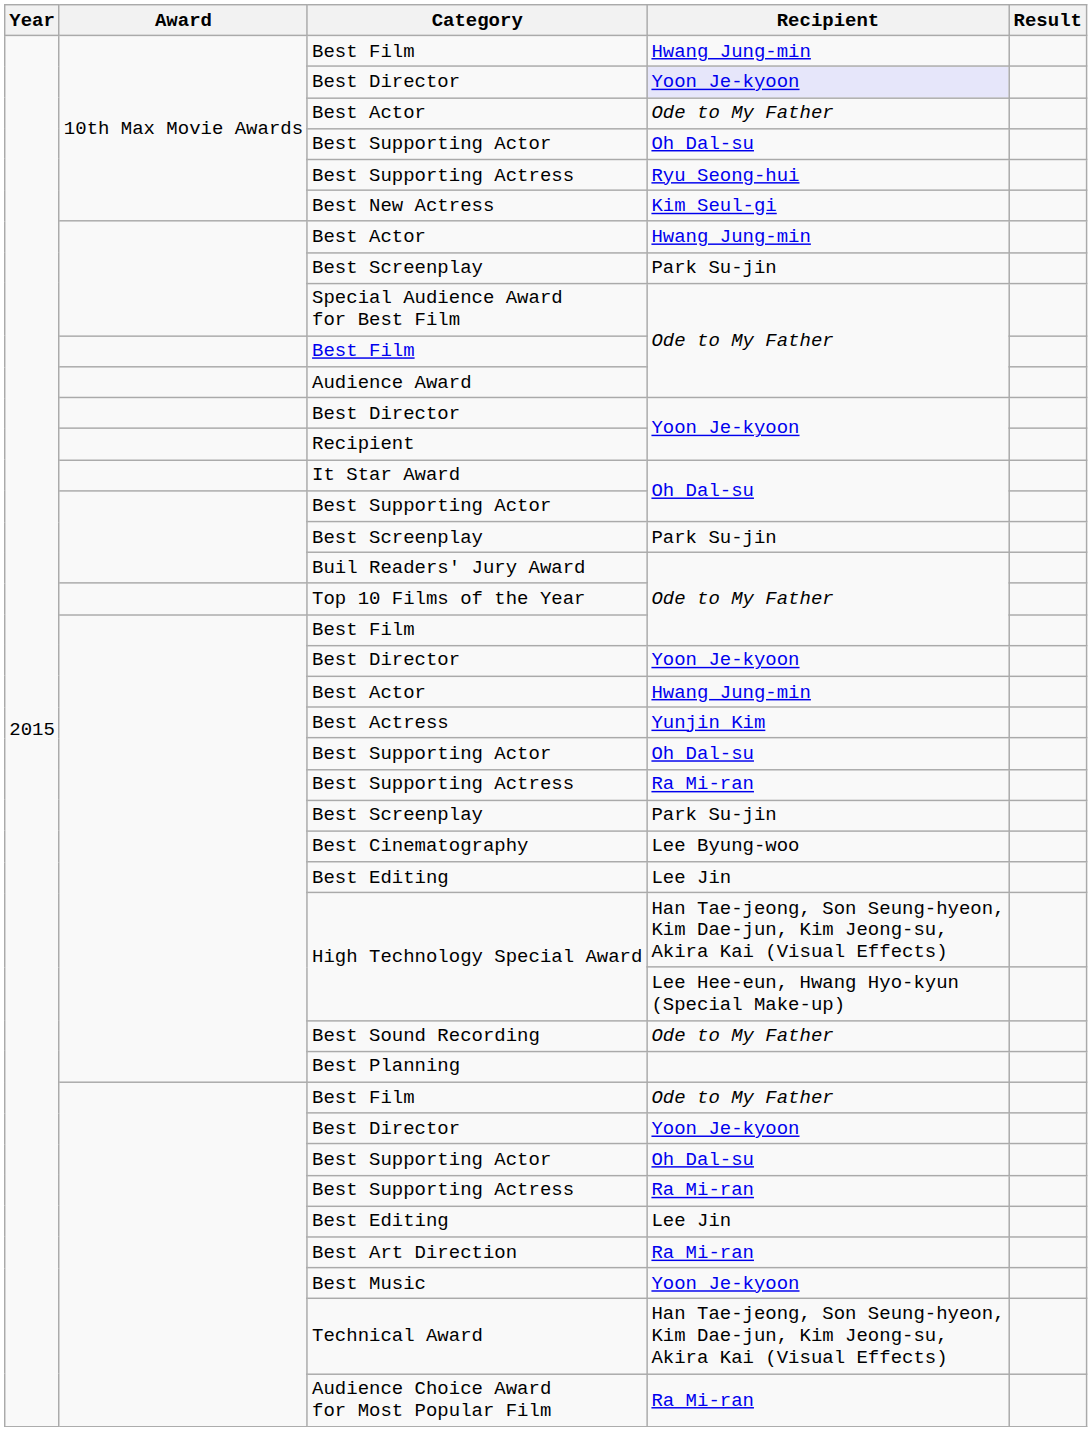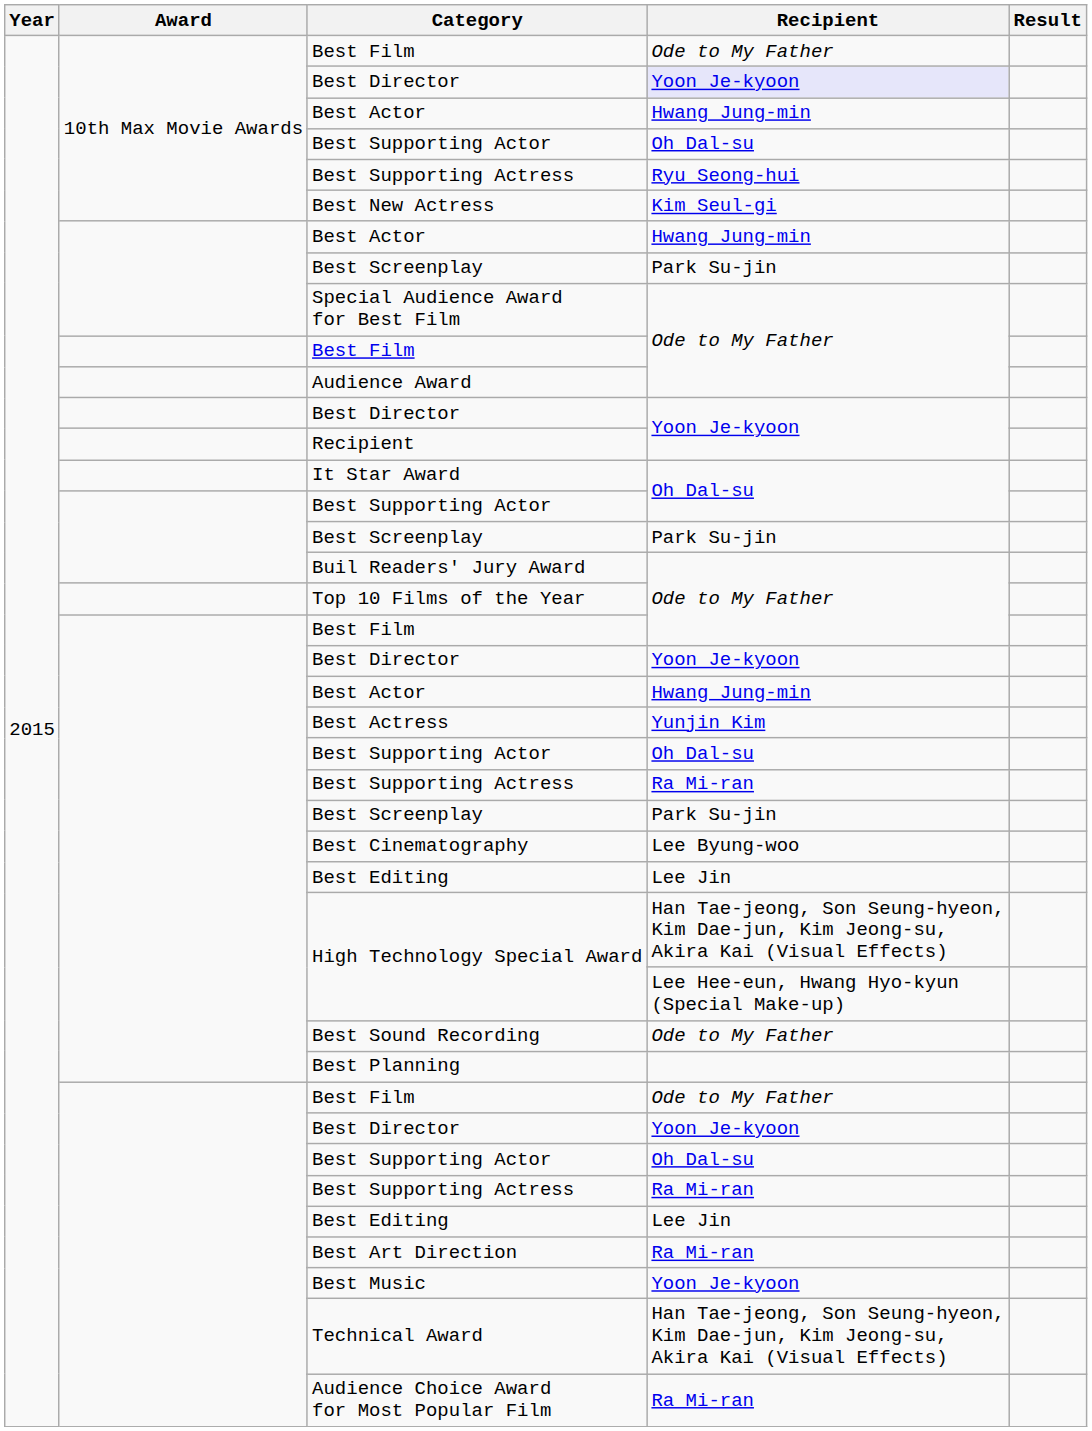10th Max Movie Awards / Best Film | Recipient: Hwang Jung-min -> Ode to My Father
10th Max Movie Awards / Best Actor | Recipient: Ode to My Father -> Hwang Jung-min
